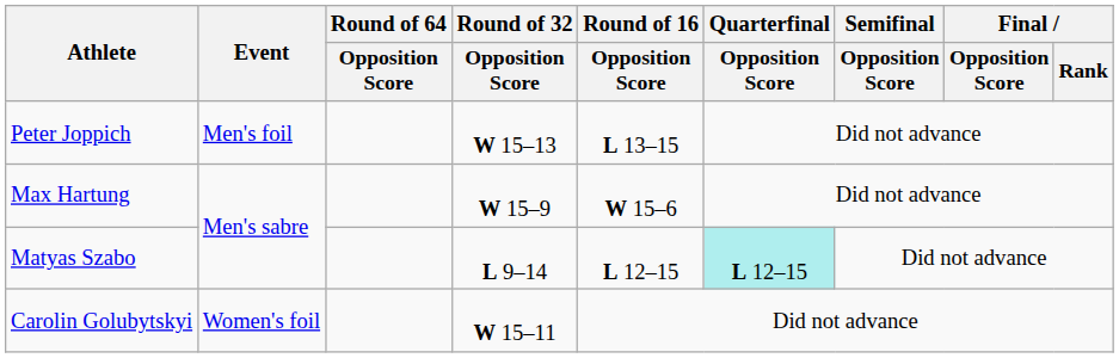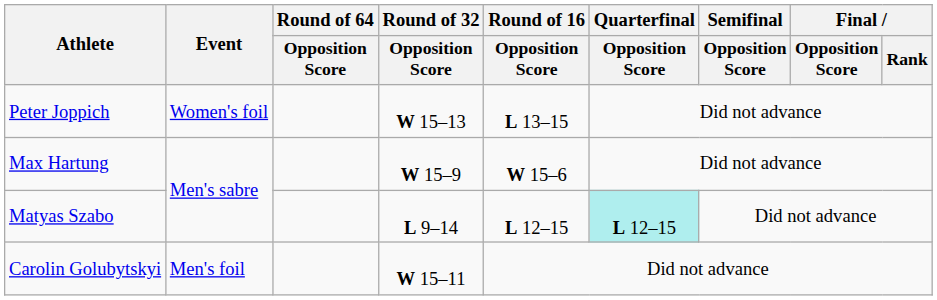Peter Joppich | Event: Men's foil -> Women's foil
Carolin Golubytskyi | Event: Women's foil -> Men's foil
